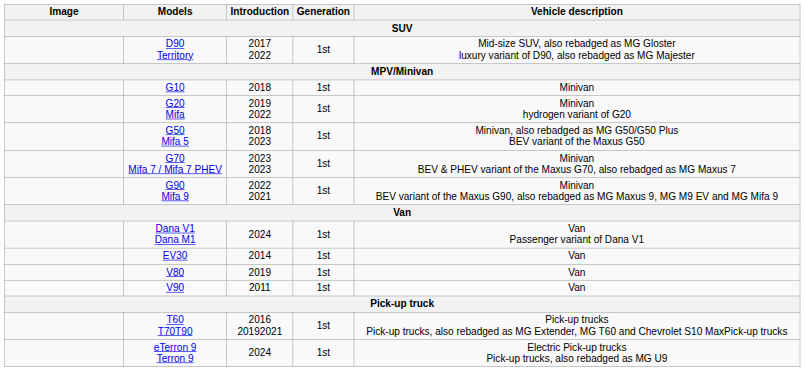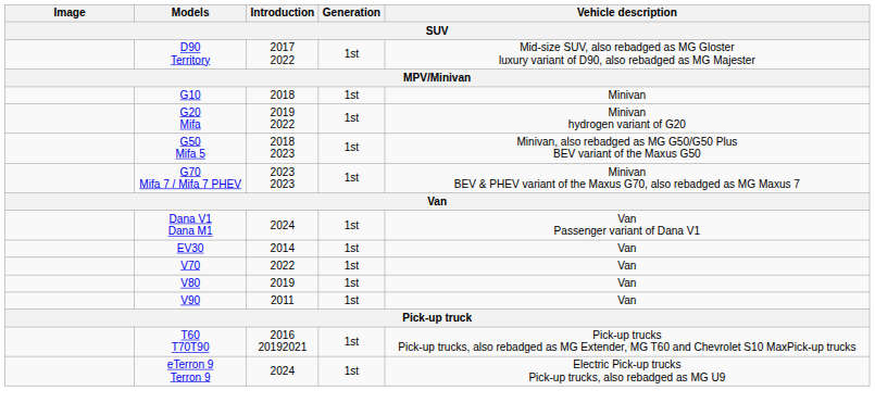- row: G90 Mifa 9 | 2022 2021 | 1st | Minivan BEV variant of the Maxus G90, also rebadged as MG Maxus 9, MG M9 EV and MG Mifa 9
+ row: V70 | 2022 | 1st | Van
